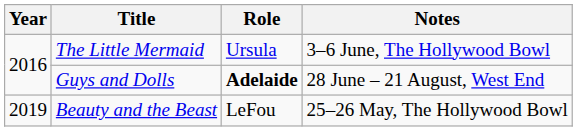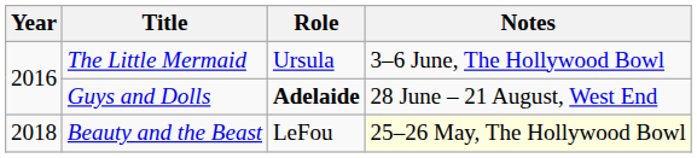Beauty and the Beast | Year: 2019 -> 2018
Beauty and the Beast | Notes: no background -> lightyellow background
